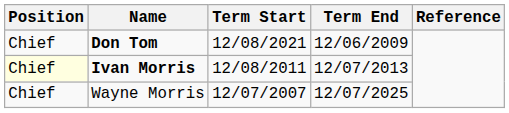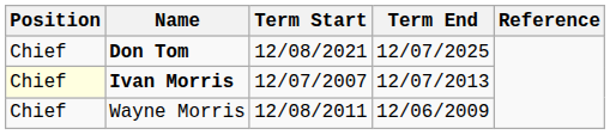Don Tom | Term End: 12/06/2009 -> 12/07/2025
Ivan Morris | Term Start: 12/08/2011 -> 12/07/2007
Wayne Morris | Term Start: 12/07/2007 -> 12/08/2011
Wayne Morris | Term End: 12/07/2025 -> 12/06/2009
